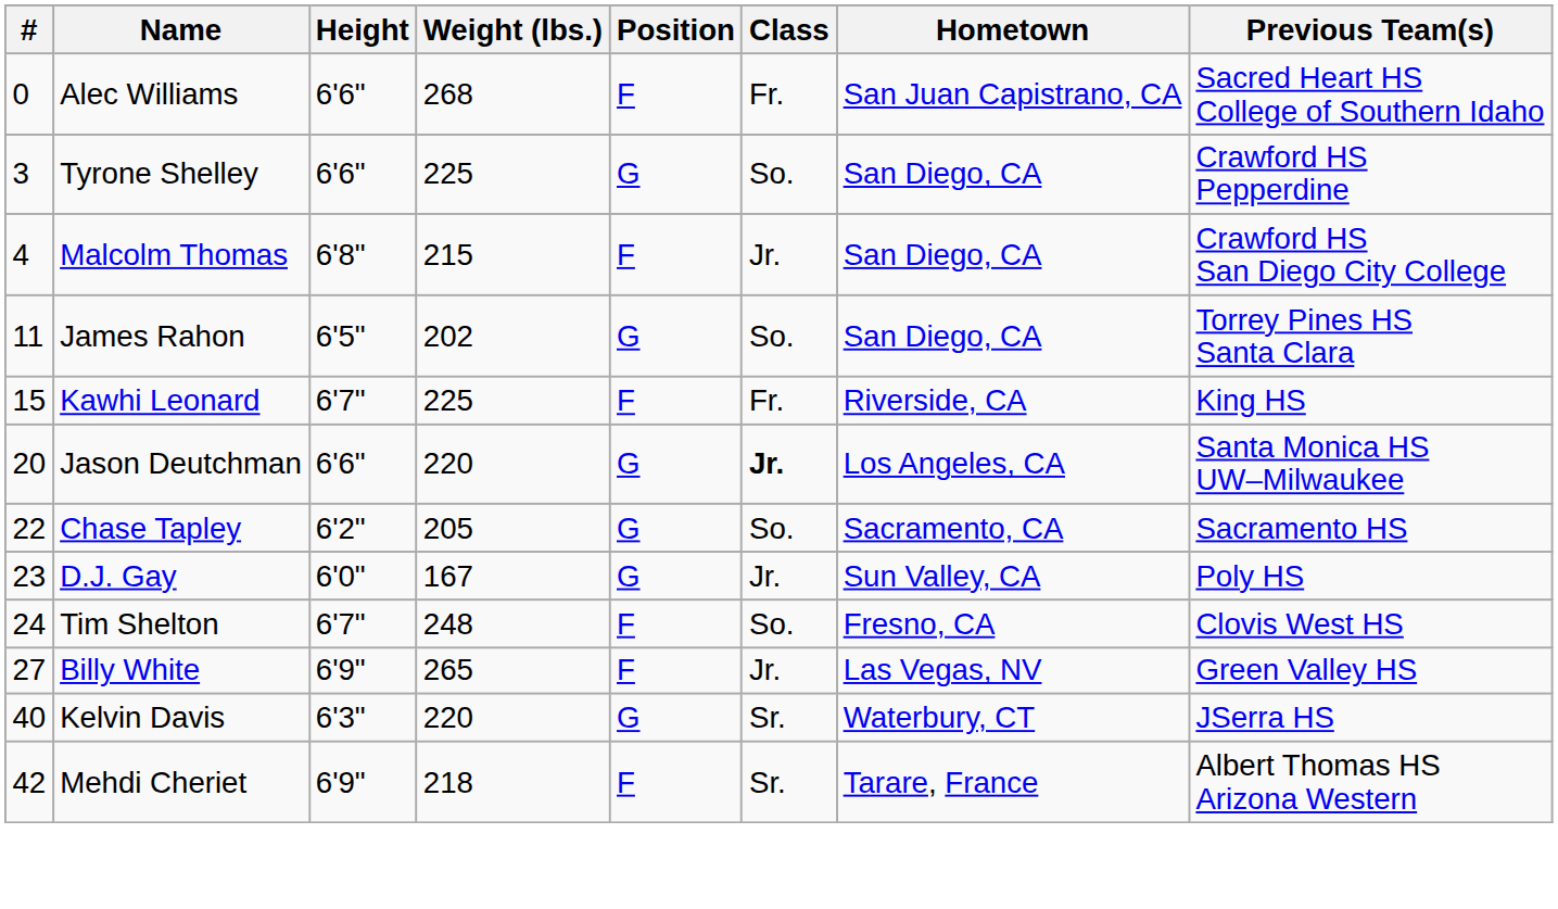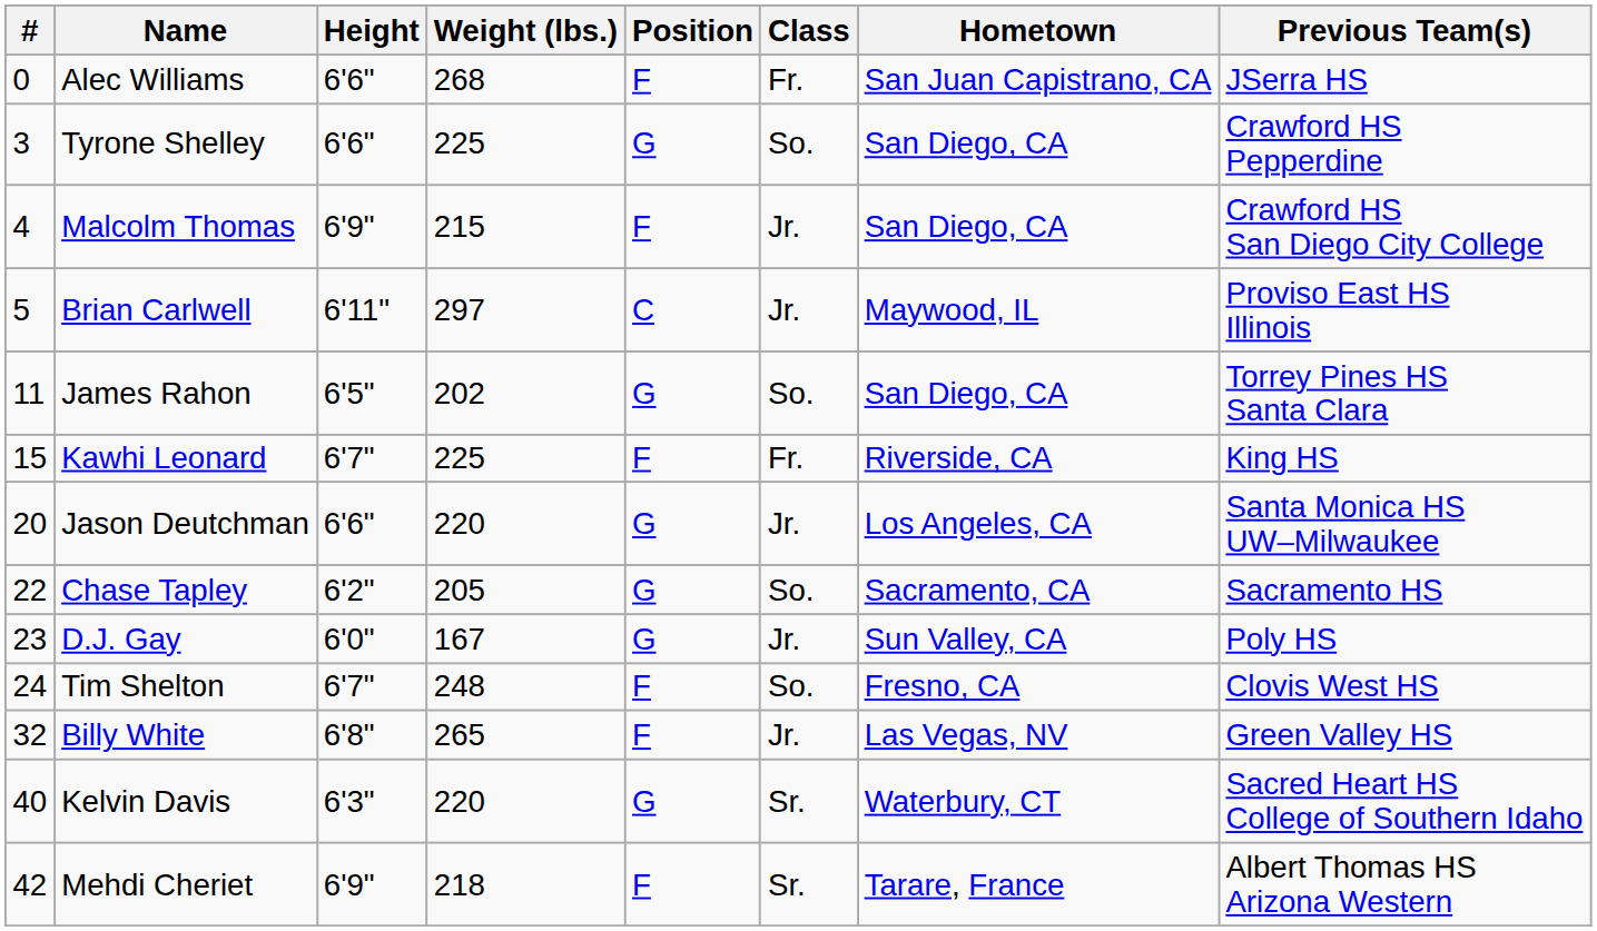Alec Williams | Previous Team(s): Sacred Heart HS College of Southern Idaho -> JSerra HS
Malcolm Thomas | Height: 6'8" -> 6'9"
+ row: 5 | Brian Carlwell | 6'11" | 297 | C | Jr. | Maywood, IL | Proviso East HS Illinois
Jason Deutchman | Class: bold -> normal
Billy White | #: 27 -> 32
Billy White | Height: 6'9" -> 6'8"
Kelvin Davis | Previous Team(s): JSerra HS -> Sacred Heart HS College of Southern Idaho
